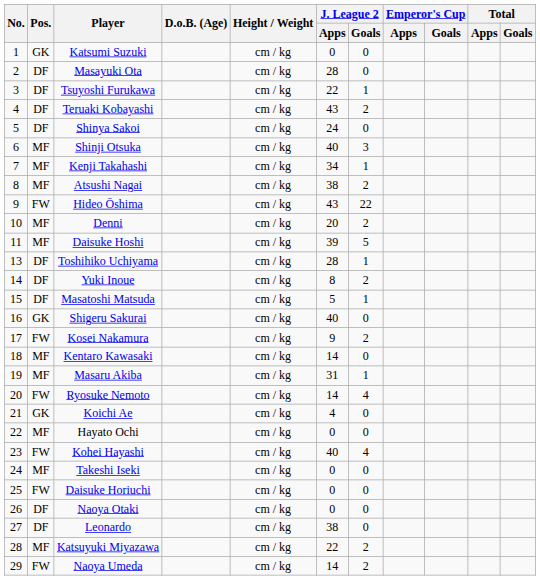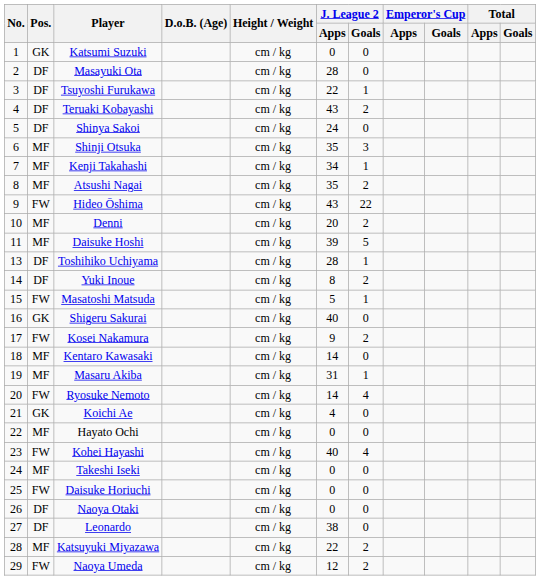Shinji Otsuka | J. League 2 / Apps: 40 -> 35
Atsushi Nagai | J. League 2 / Apps: 38 -> 35
Masatoshi Matsuda | Pos.: DF -> FW
Naoya Umeda | J. League 2 / Apps: 14 -> 12
